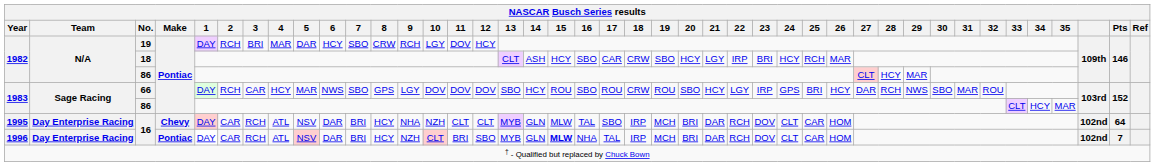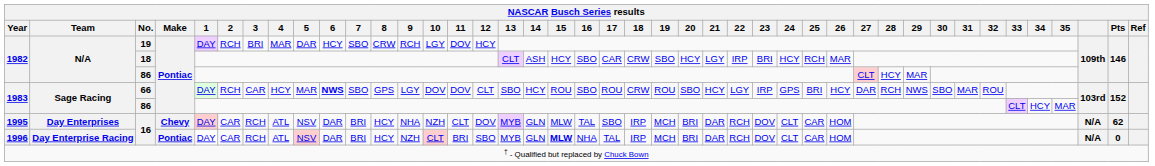66 | 6: normal -> bold
66 | 12: DOV -> CLT
1995 / 16 | Team: Day Enterprise Racing -> Day Enterprises
1995 / 16 | 12: CLT -> DOV
1995 / 16 | column 40: 102nd -> N/A
1995 / 16 | Pts: 64 -> 62
1996 / 16 | column 40: 102nd -> N/A
1996 / 16 | Pts: 7 -> 0
